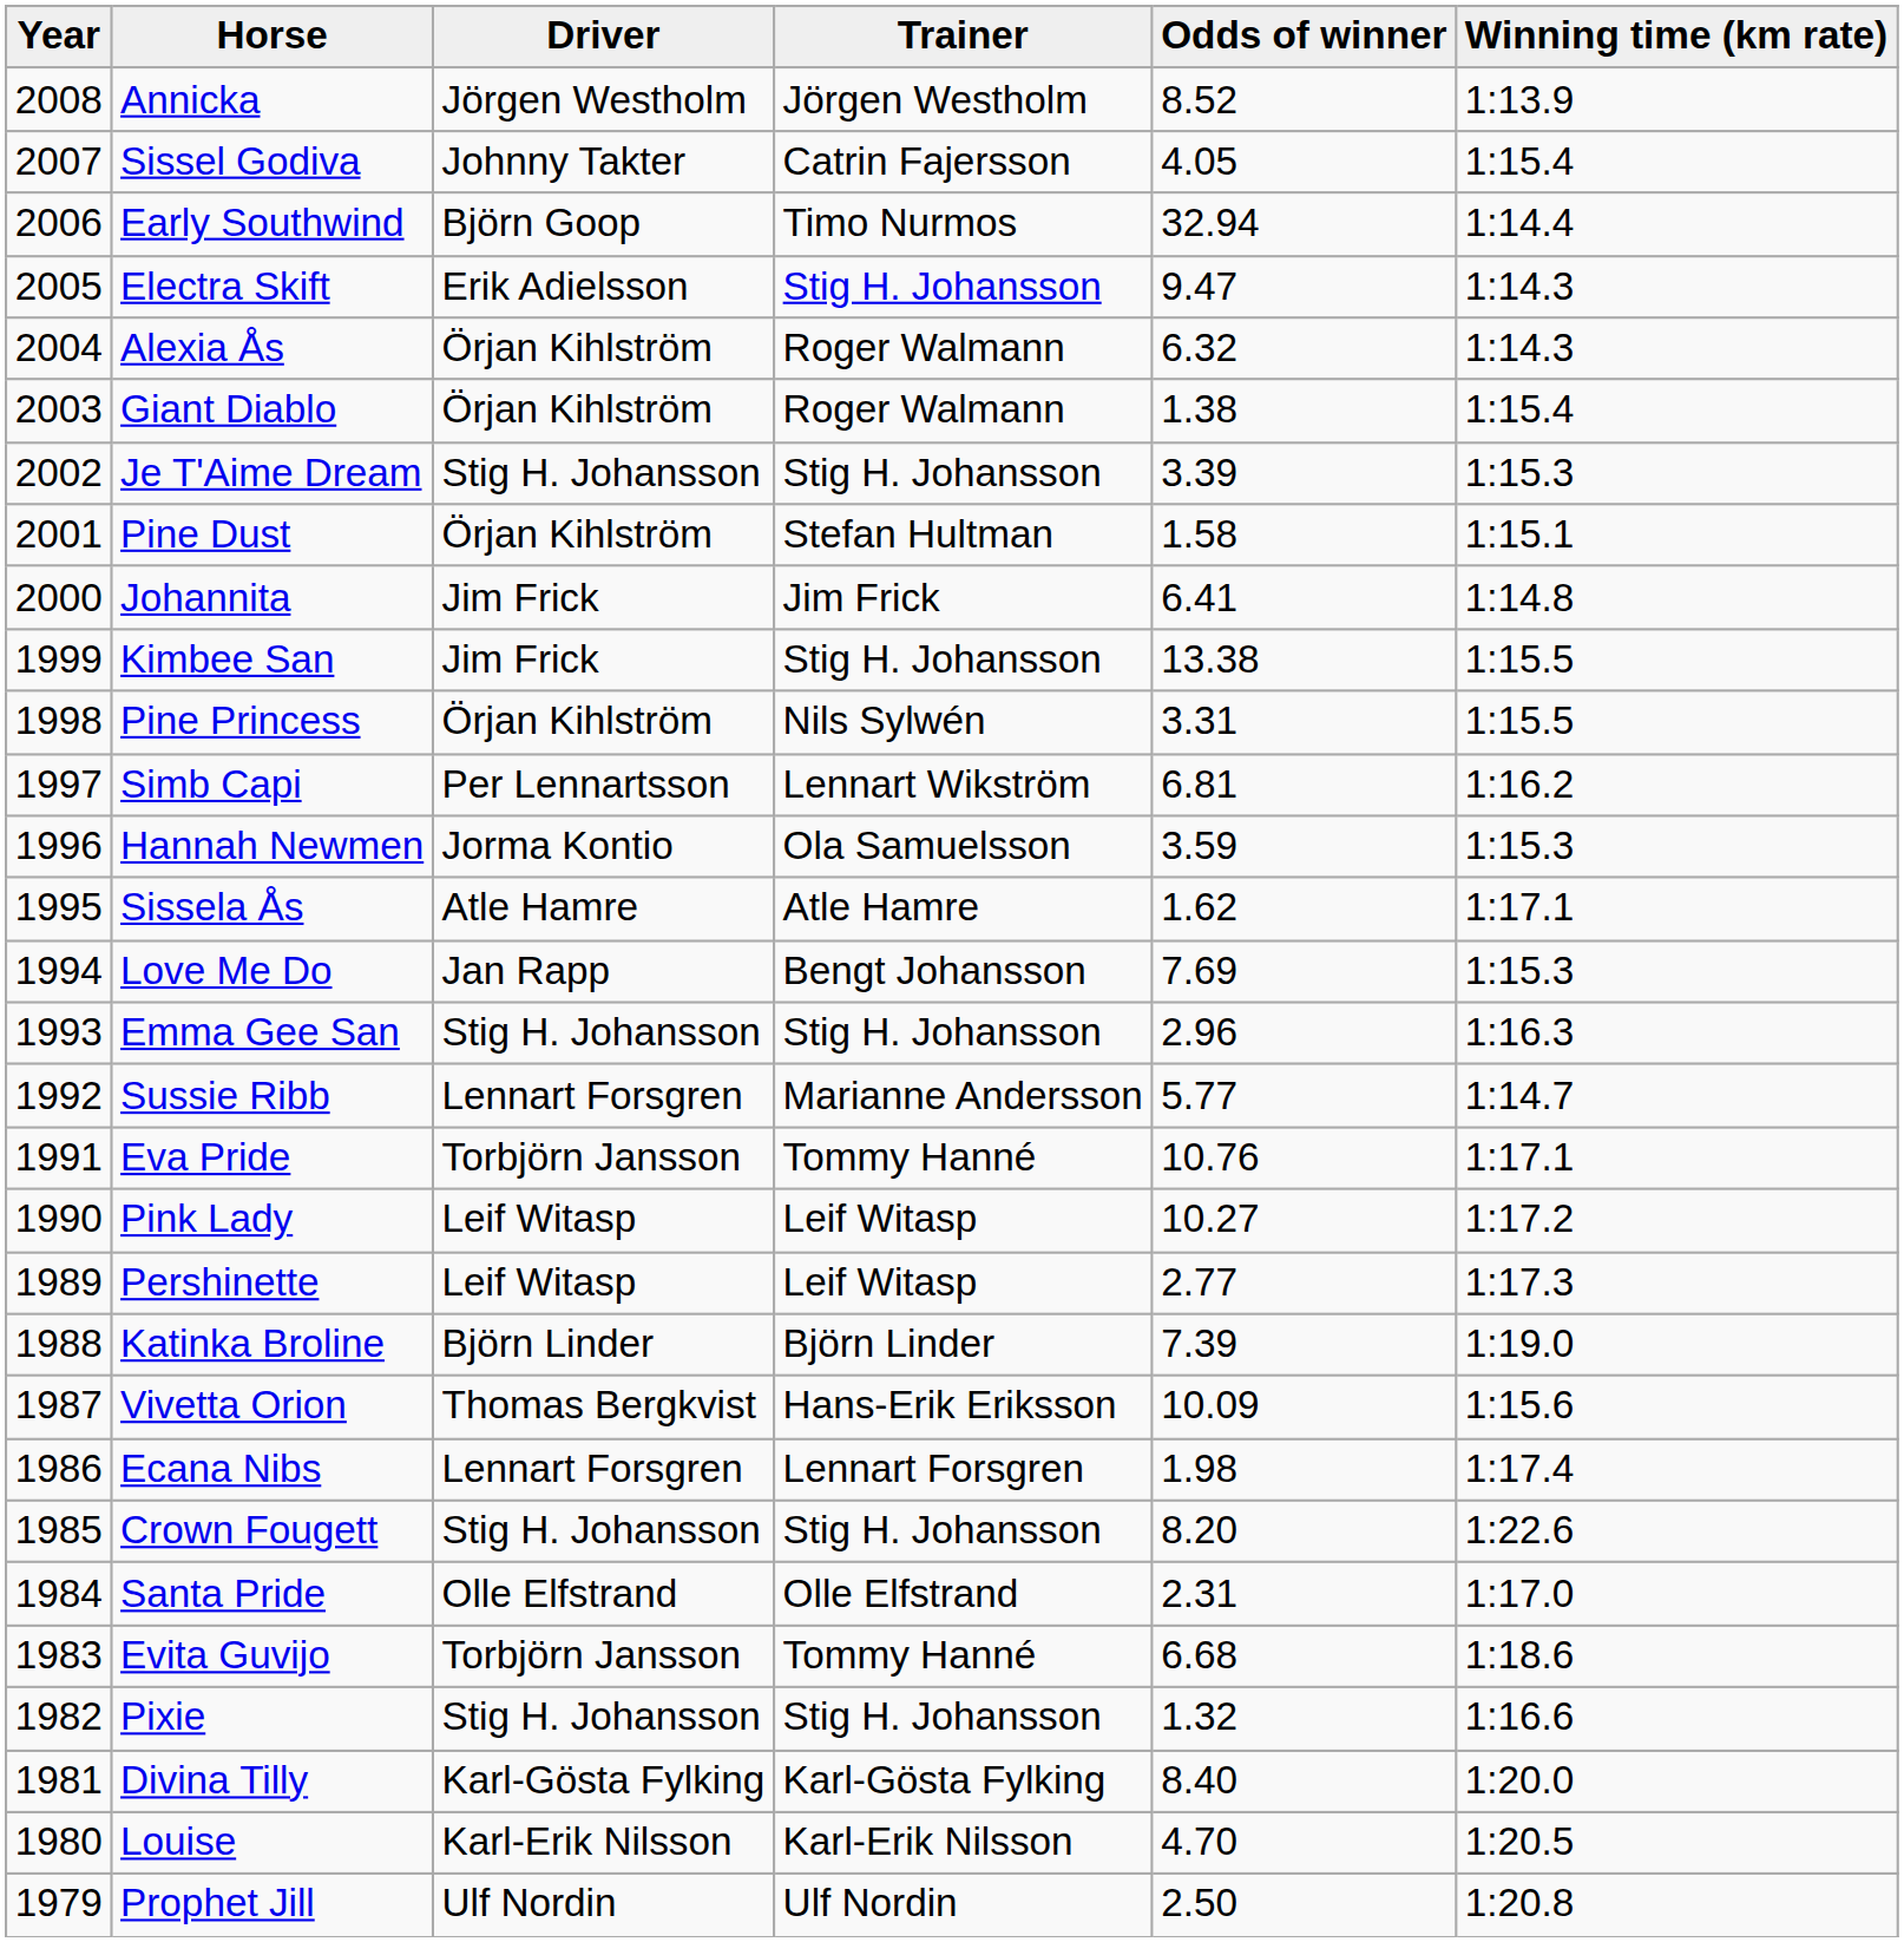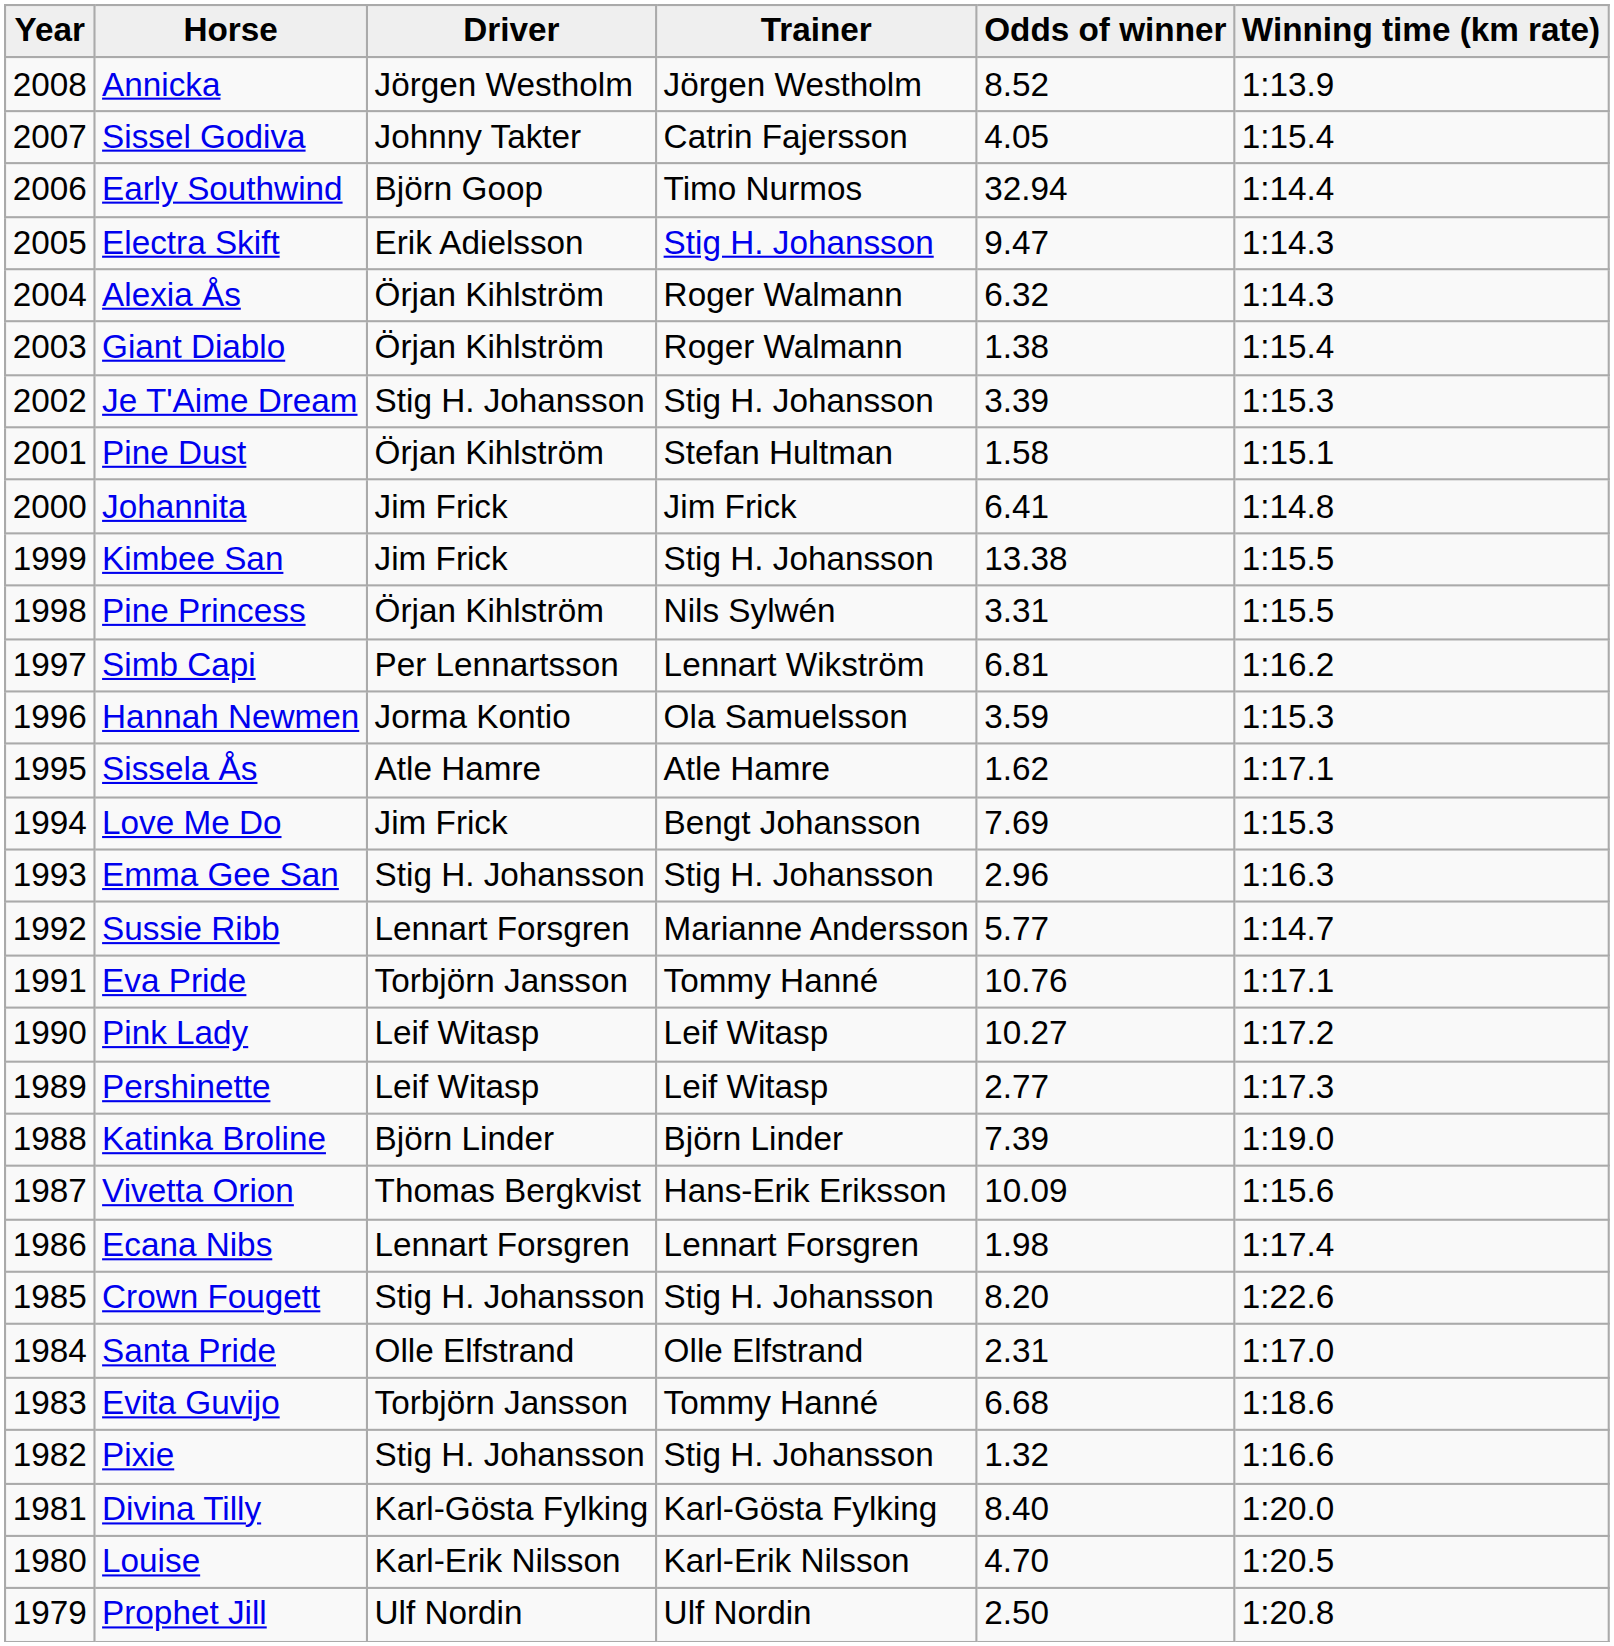Love Me Do | Driver: Jan Rapp -> Jim Frick
